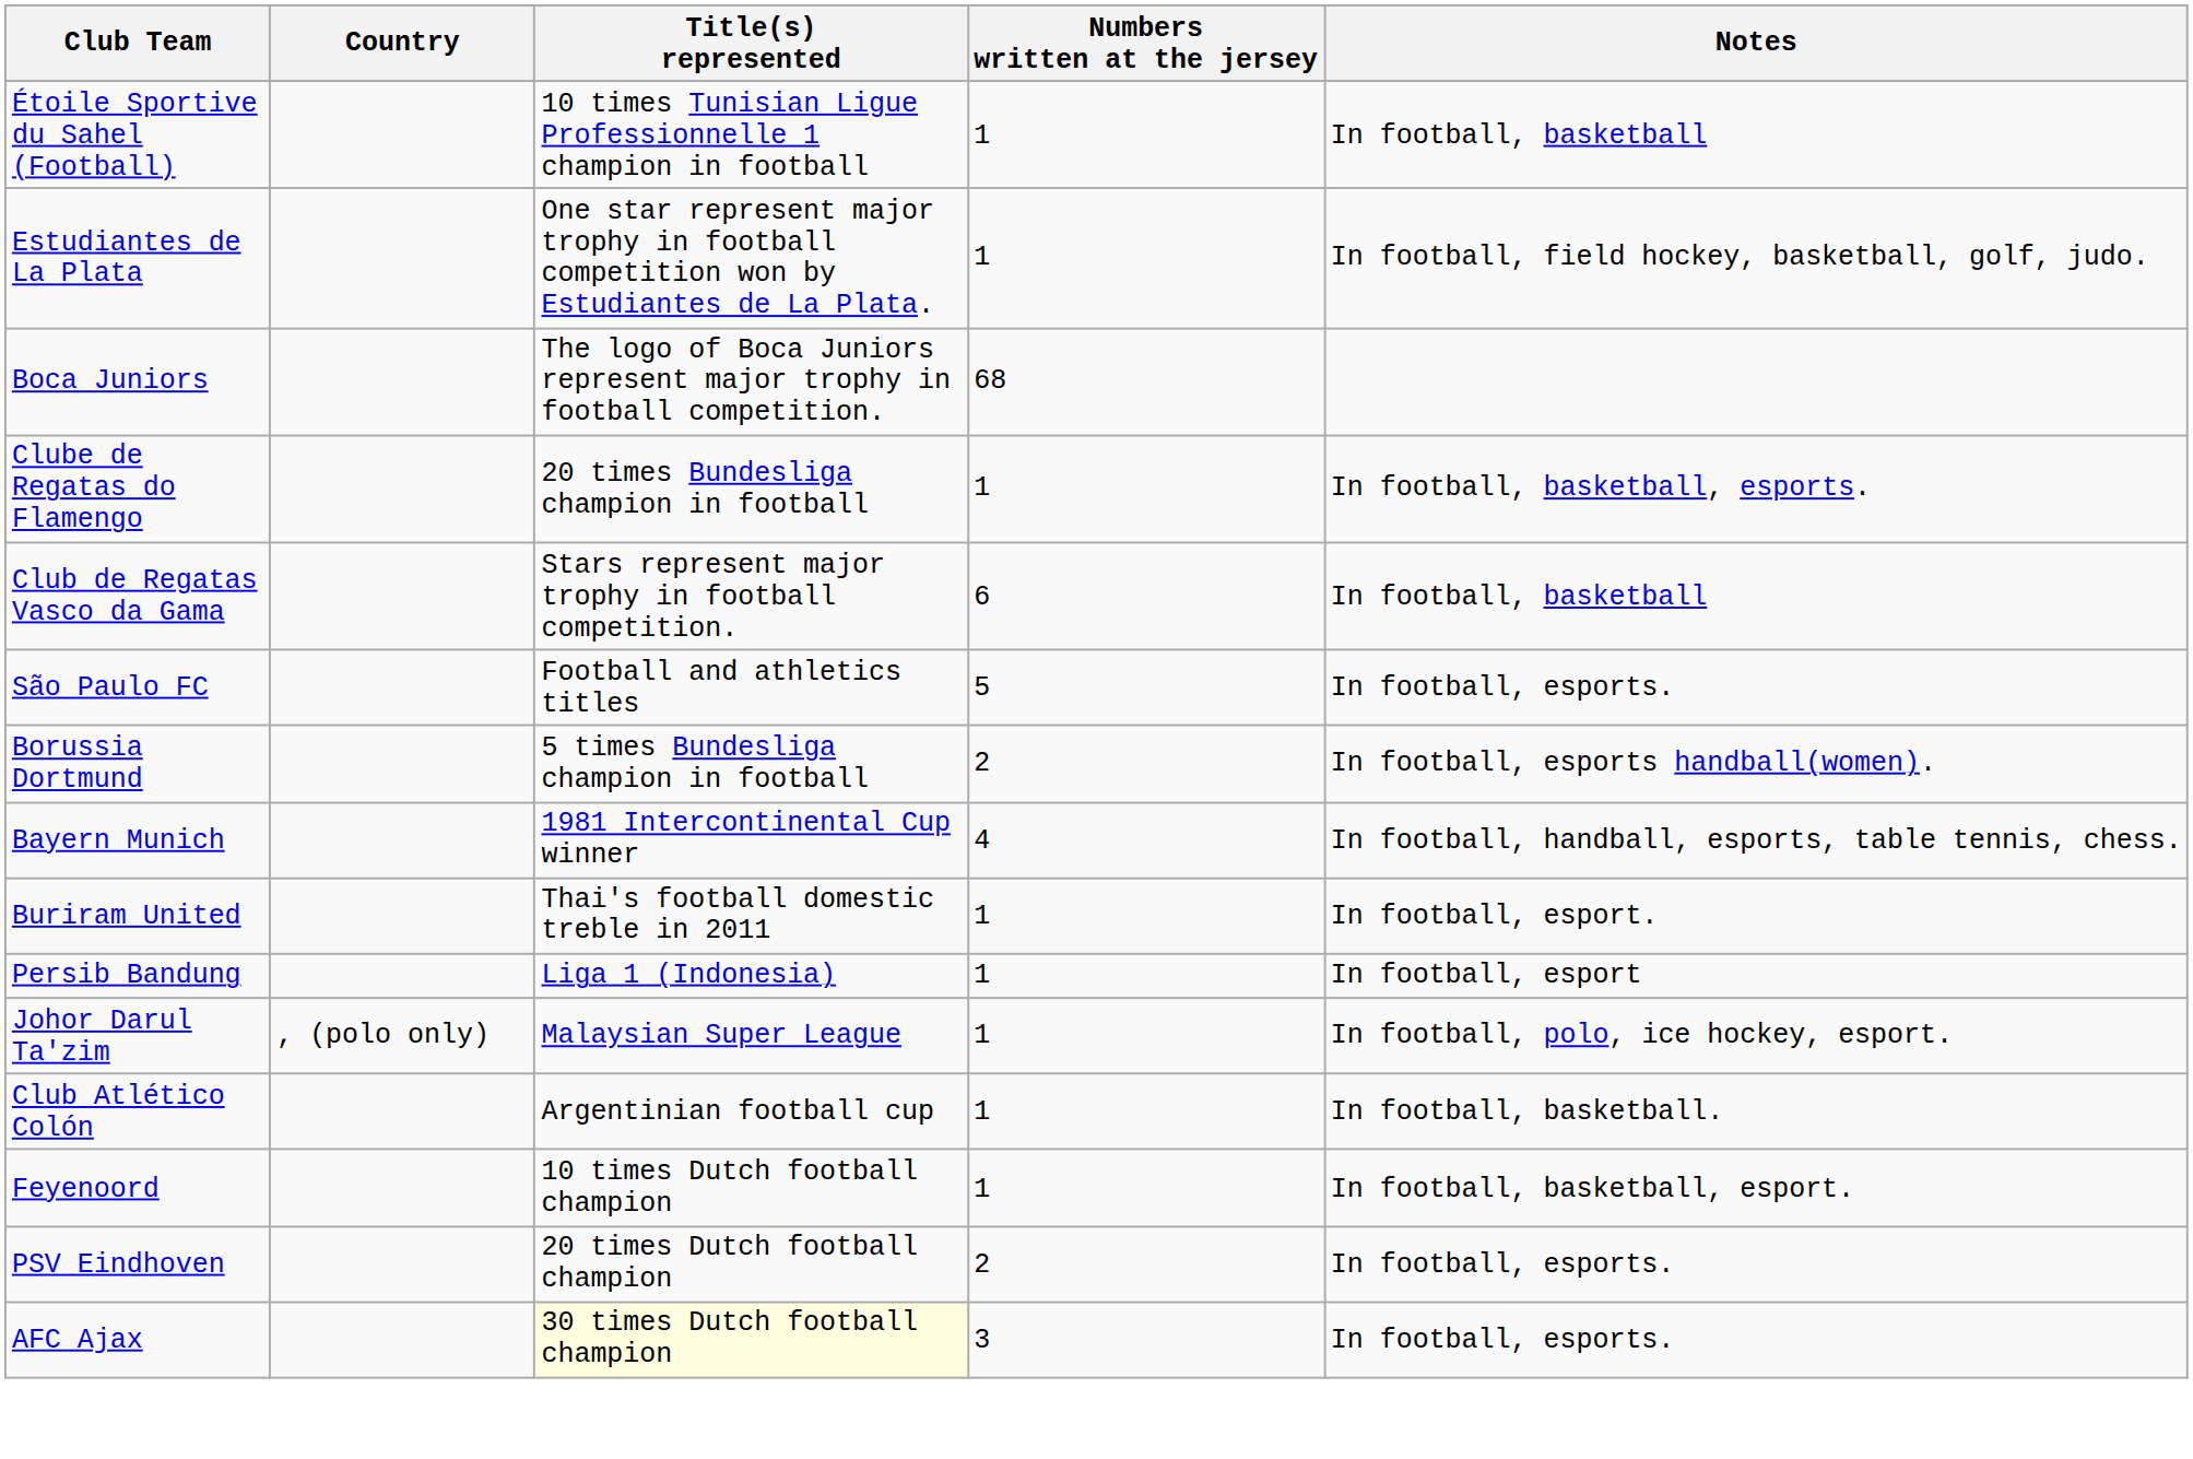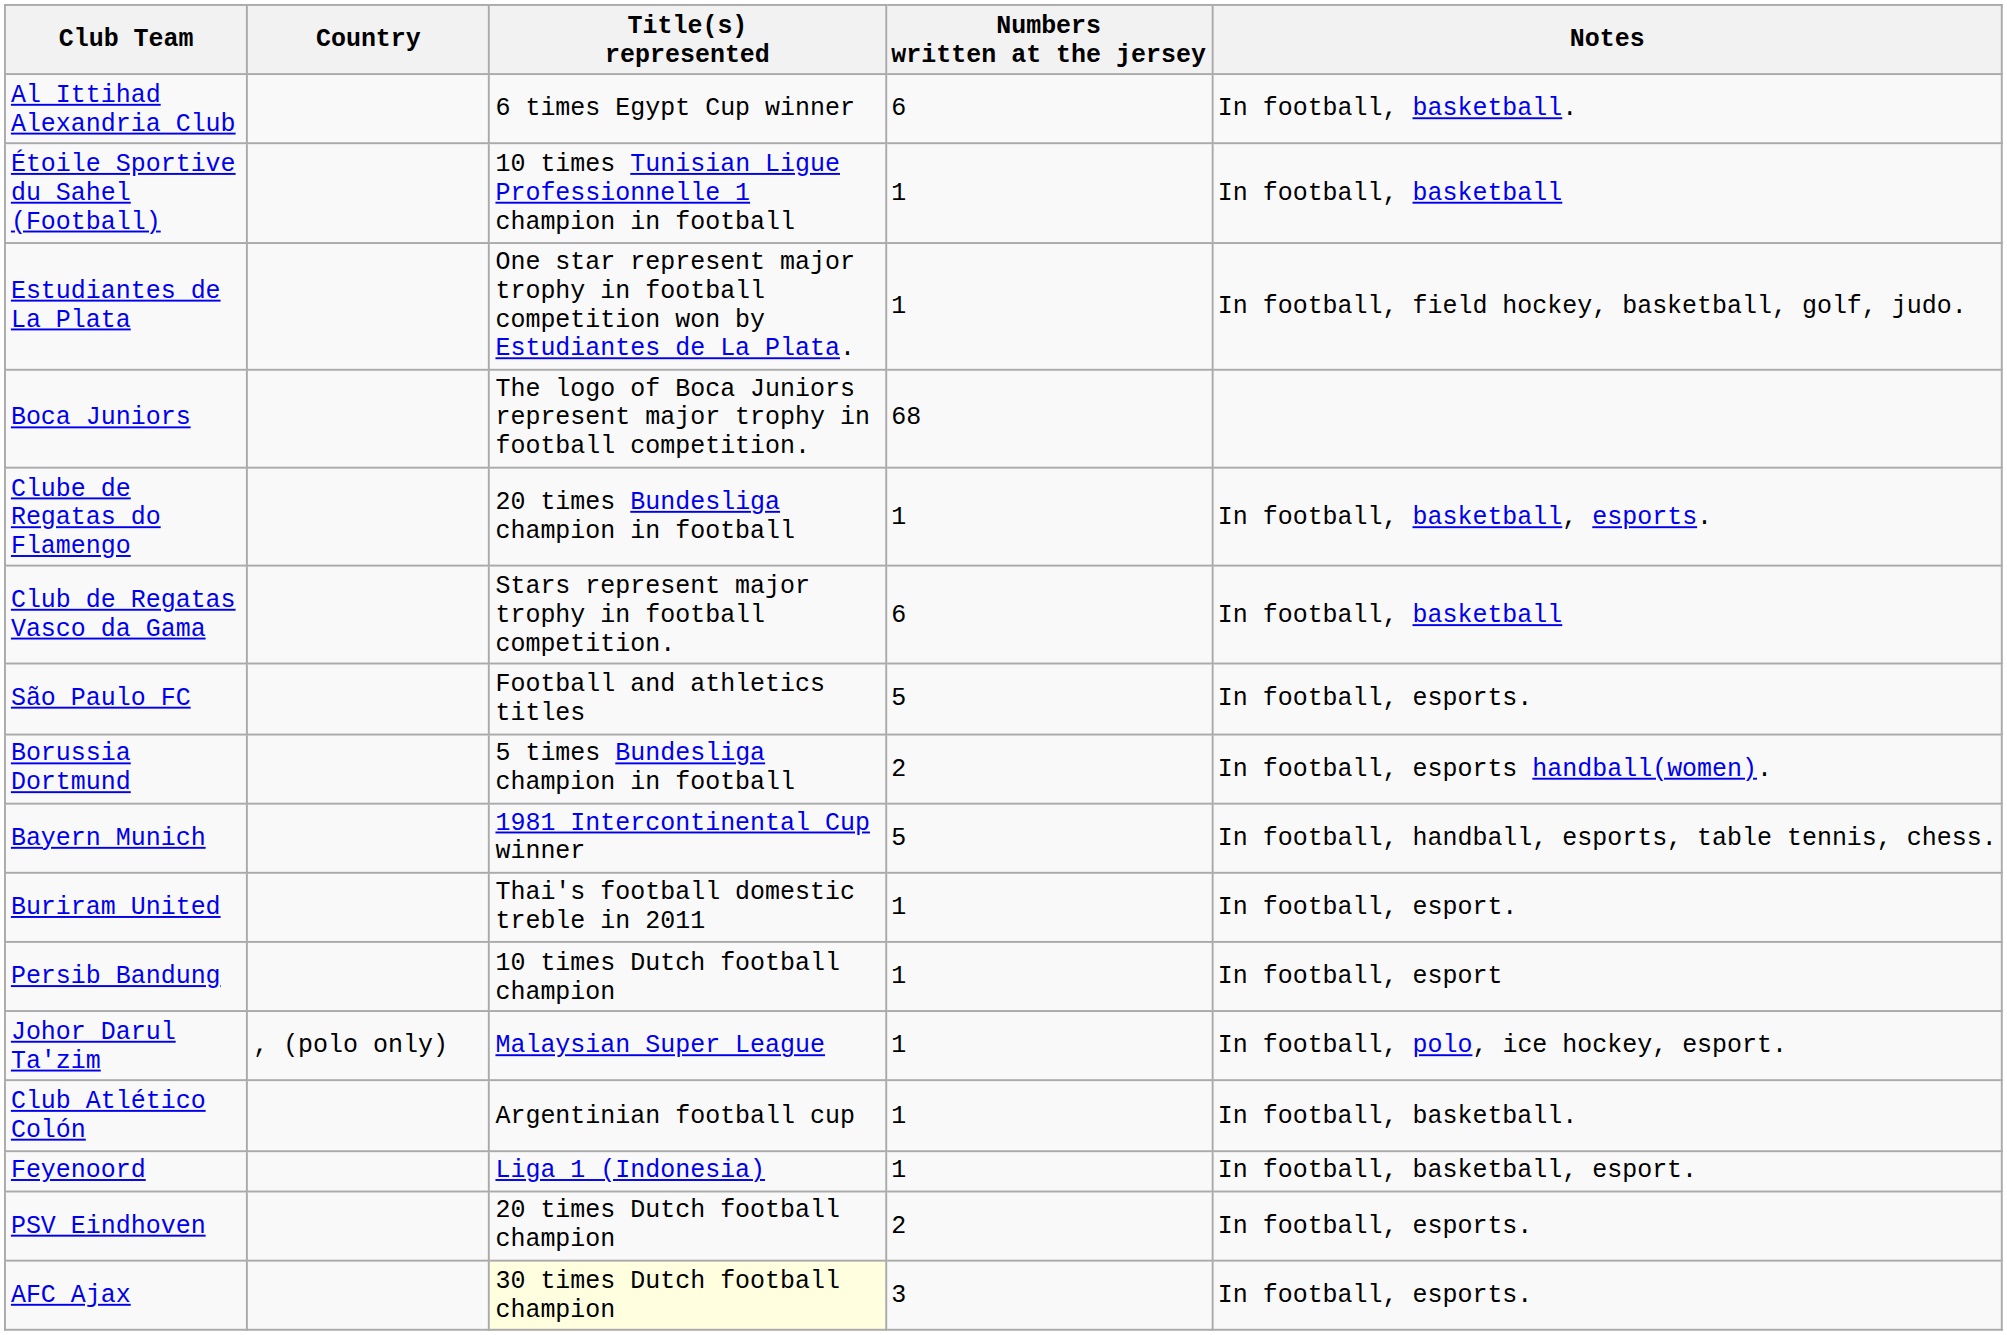+ row: Al Ittihad Alexandria Club | 6 times Egypt Cup winner | 6 | In football, basketball.
Bayern Munich | Numbers written at the jersey: 4 -> 5
Persib Bandung | Title(s) represented: Liga 1 (Indonesia) -> 10 times Dutch football champion
Feyenoord | Title(s) represented: 10 times Dutch football champion -> Liga 1 (Indonesia)
